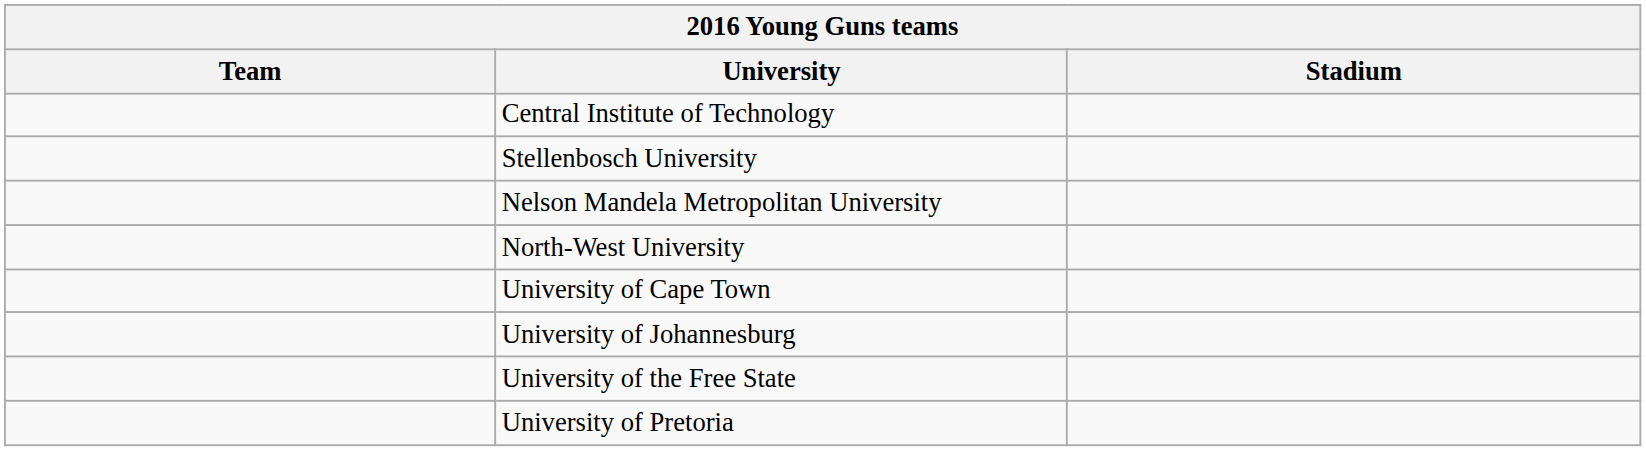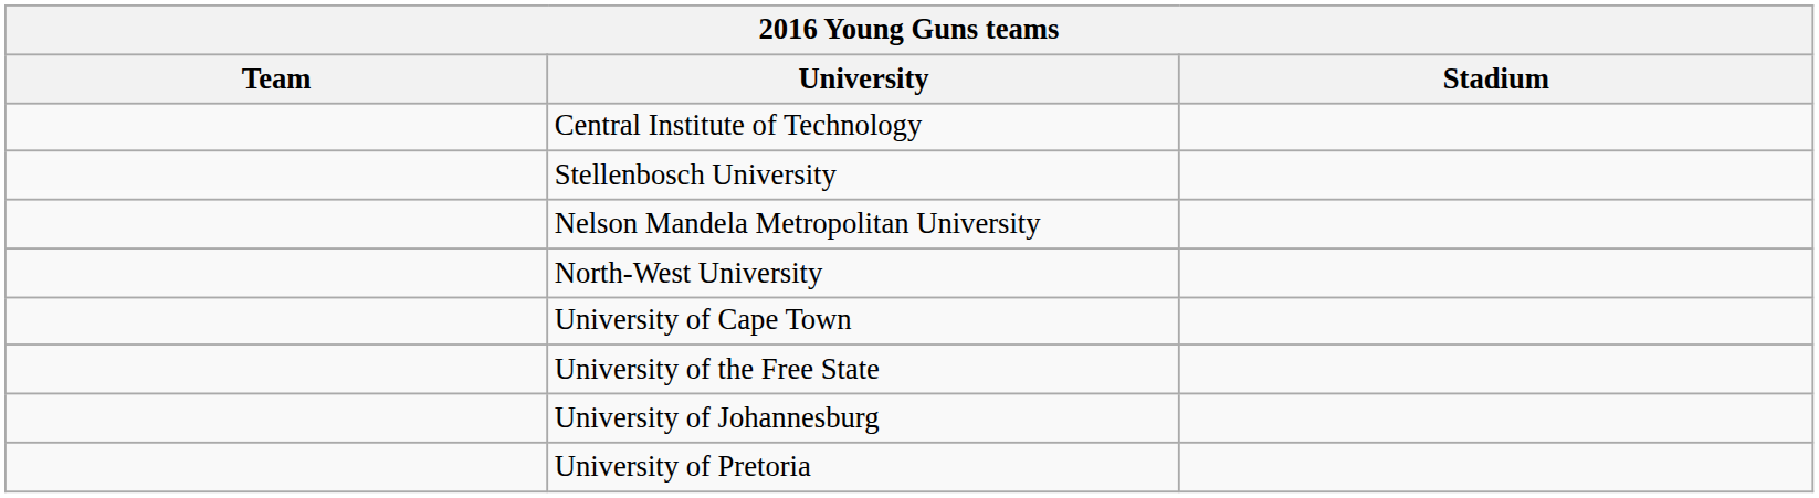rows swapped: University of the Free State <-> University of Johannesburg
